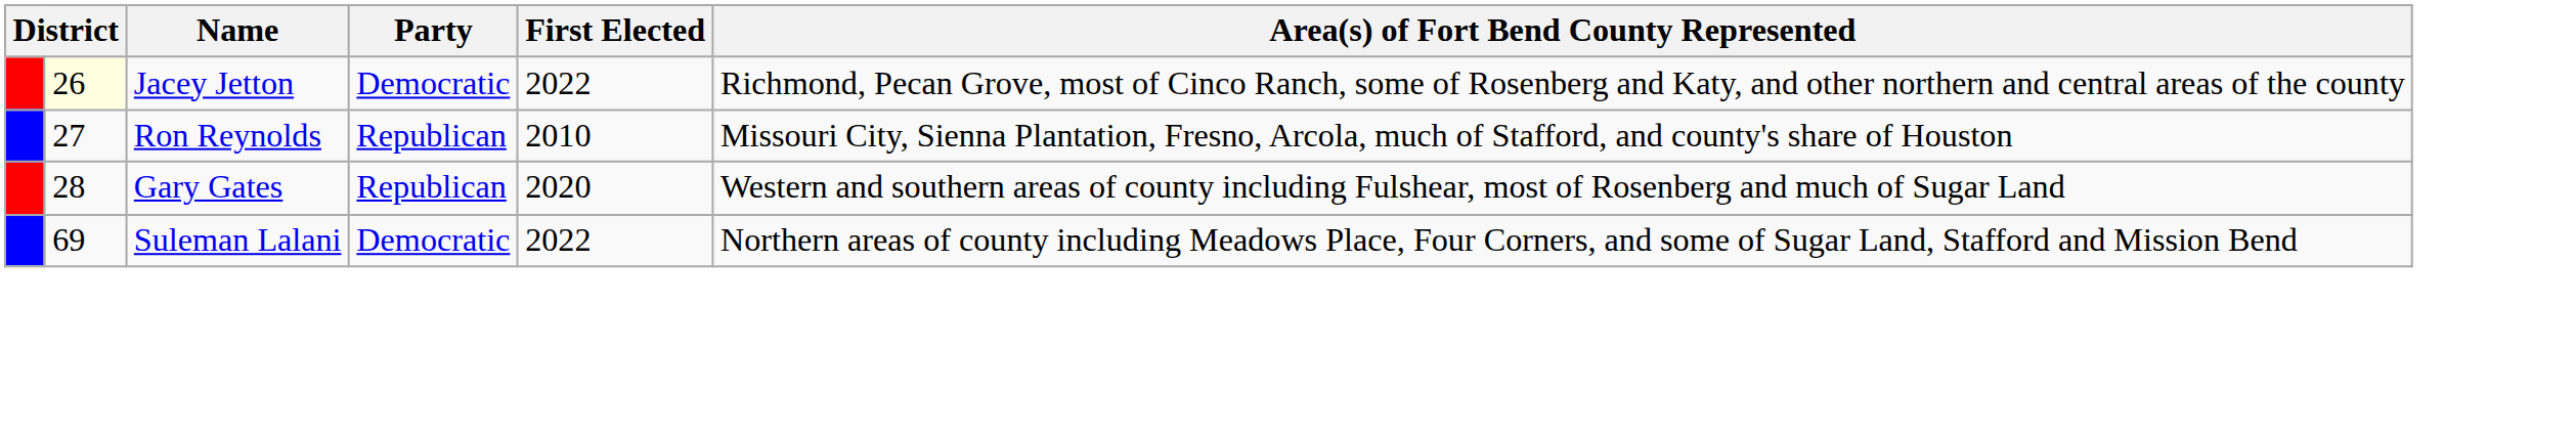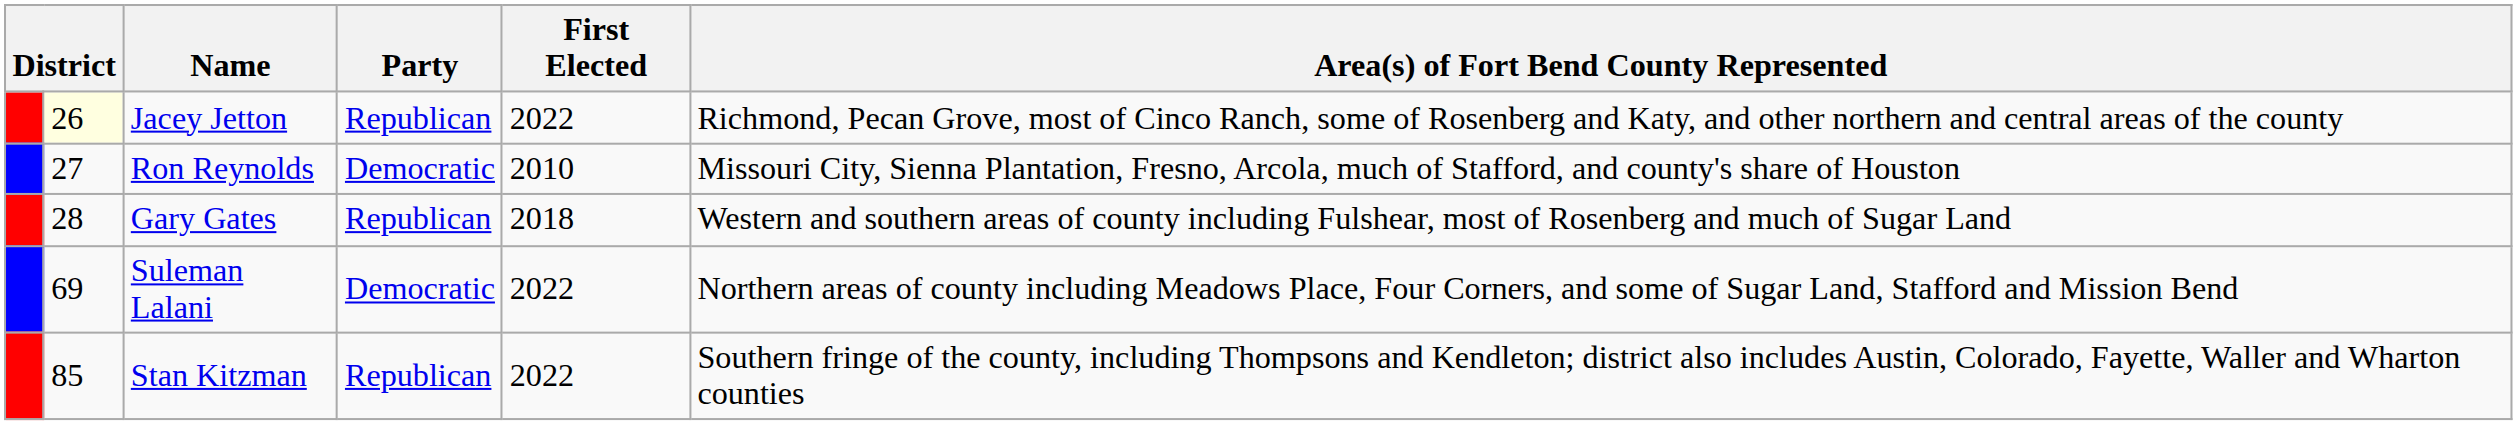Jacey Jetton | Party: Democratic -> Republican
Ron Reynolds | Party: Republican -> Democratic
Gary Gates | First Elected: 2020 -> 2018
+ row: 85 | Stan Kitzman | Republican | 2022 | Southern fringe of the county, including Thompsons and Kendleton; district also includes Austin, Colorado, Fayette, Waller and Wharton counties
